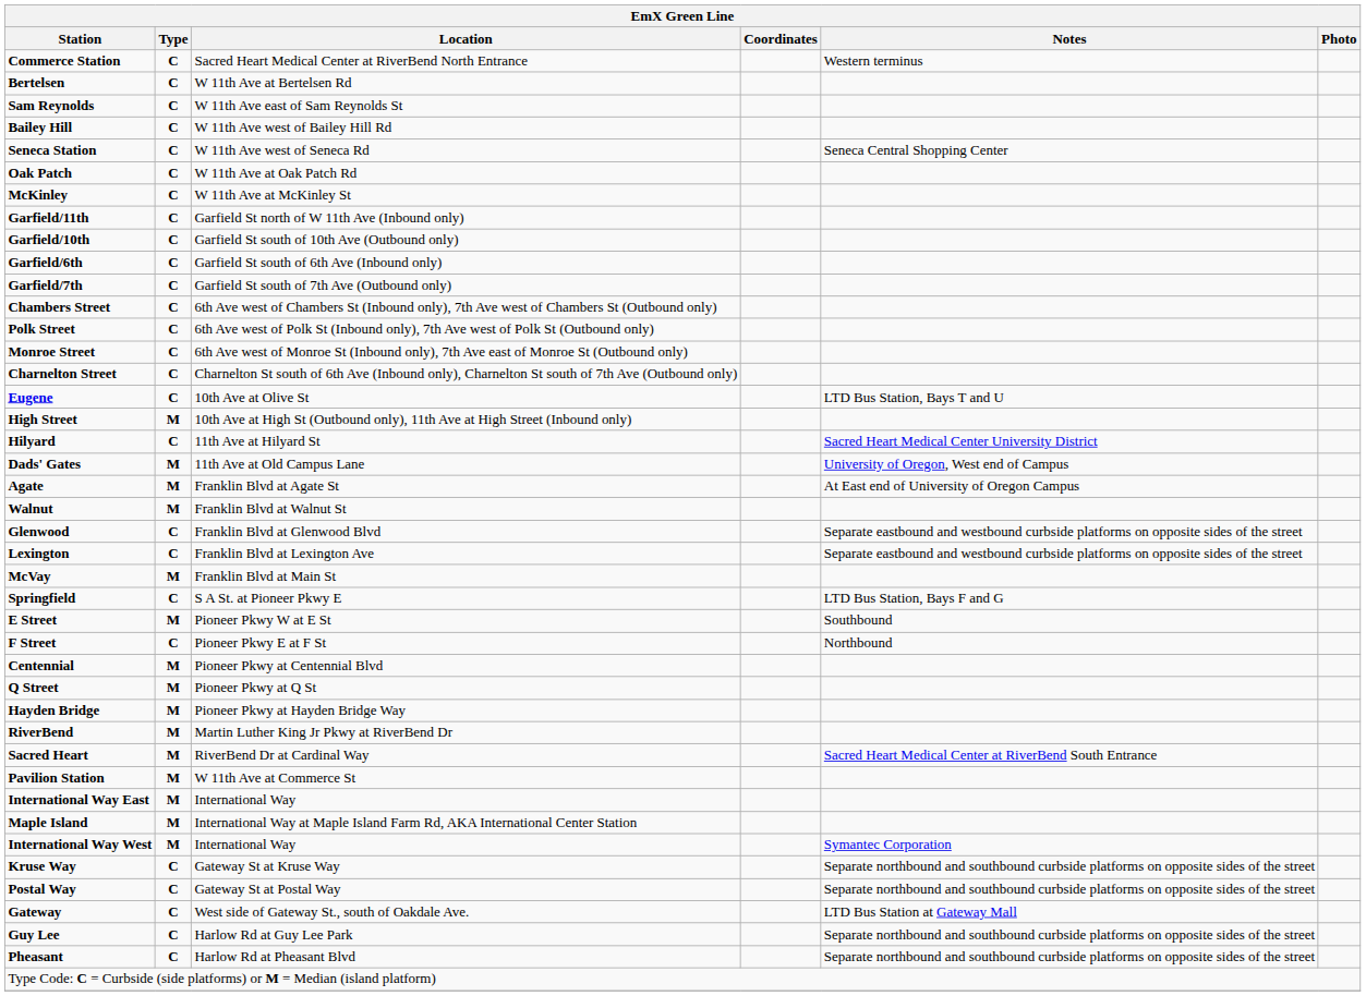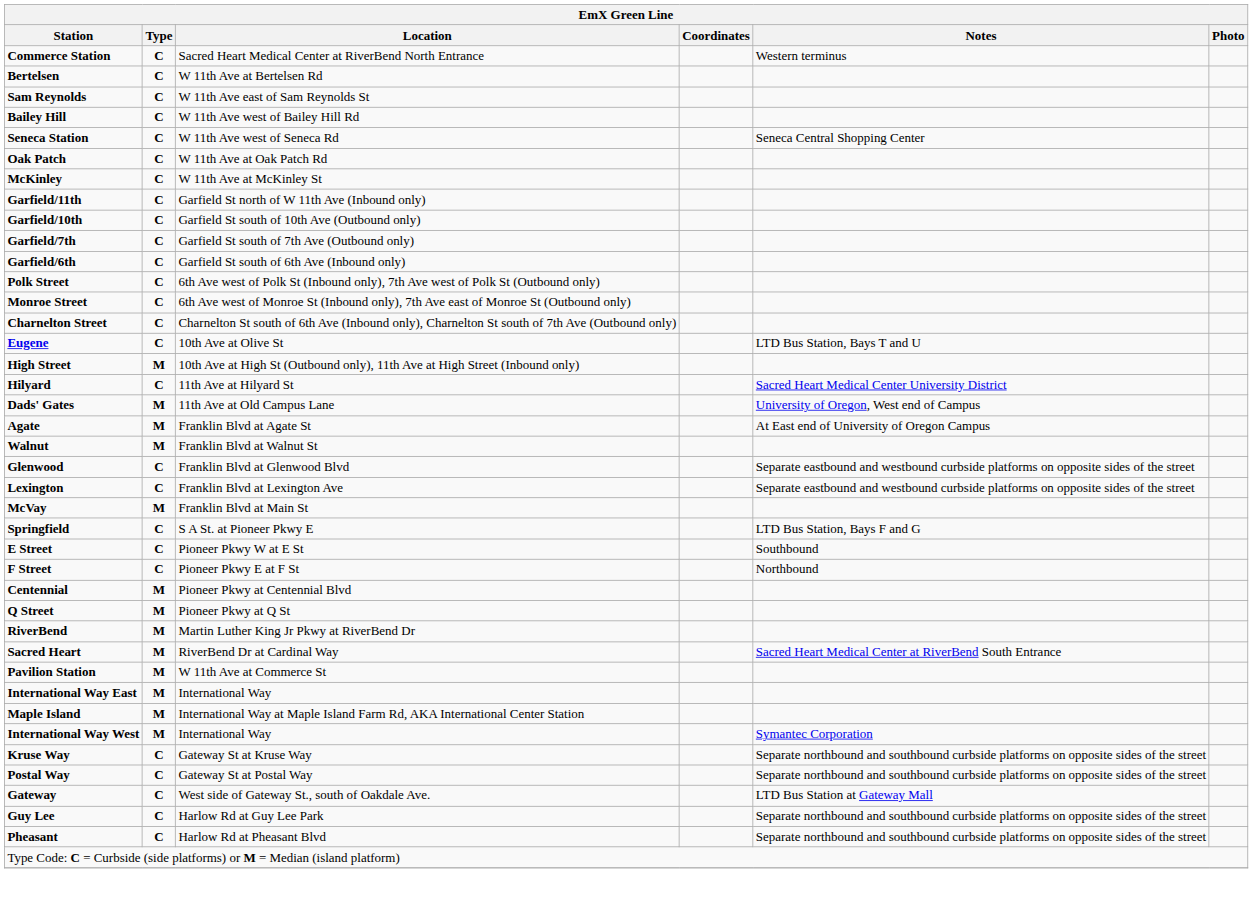rows swapped: Garfield/7th <-> Garfield/6th
- row: Chambers Street | C | 6th Ave west of Chambers St (Inbound only), 7th Ave west of Chambers St (Outbound only)
E Street | Type: M -> C
- row: Hayden Bridge | M | Pioneer Pkwy at Hayden Bridge Way
